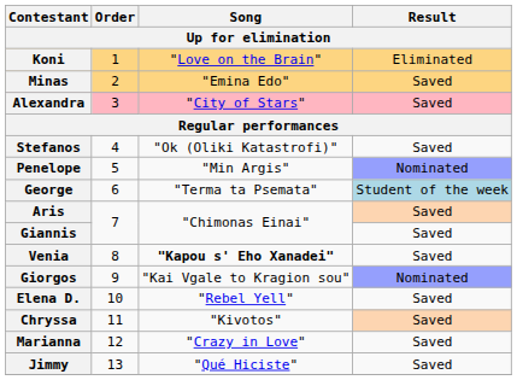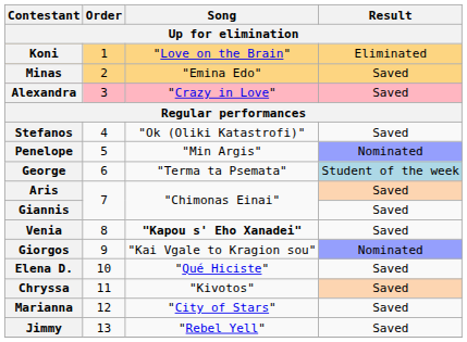Alexandra | Song: "City of Stars" -> "Crazy in Love"
Elena D. | Song: "Rebel Yell" -> "Qué Hiciste"
Marianna | Song: "Crazy in Love" -> "City of Stars"
Jimmy | Song: "Qué Hiciste" -> "Rebel Yell"
